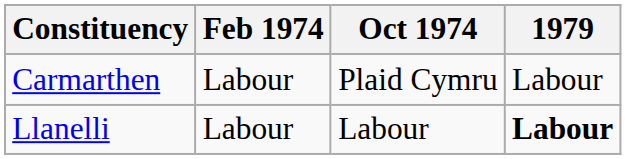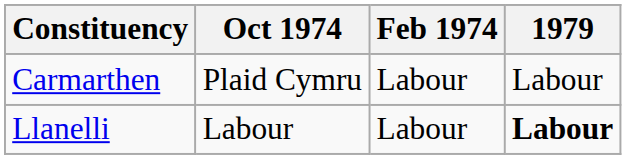columns swapped: Feb 1974 <-> Oct 1974
